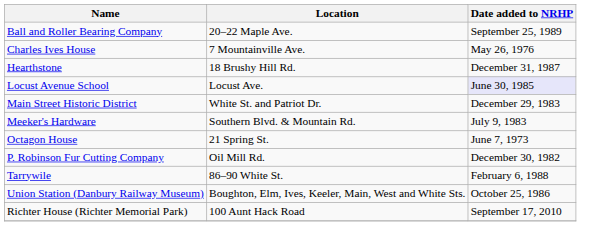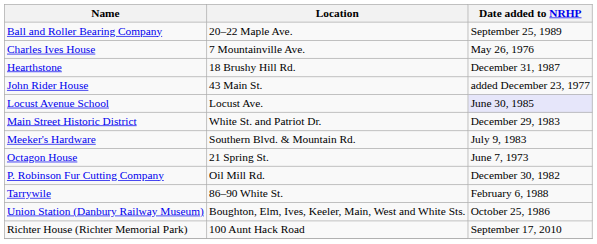+ row: John Rider House | 43 Main St. | added December 23, 1977
